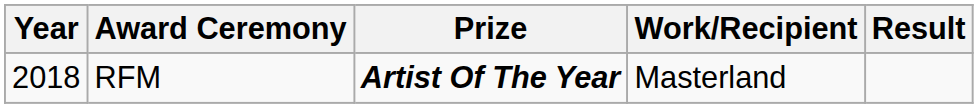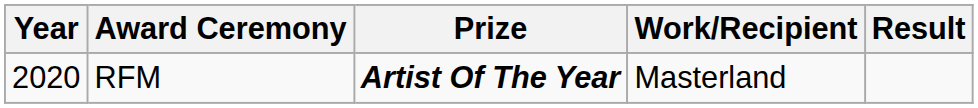RFM | Year: 2018 -> 2020
